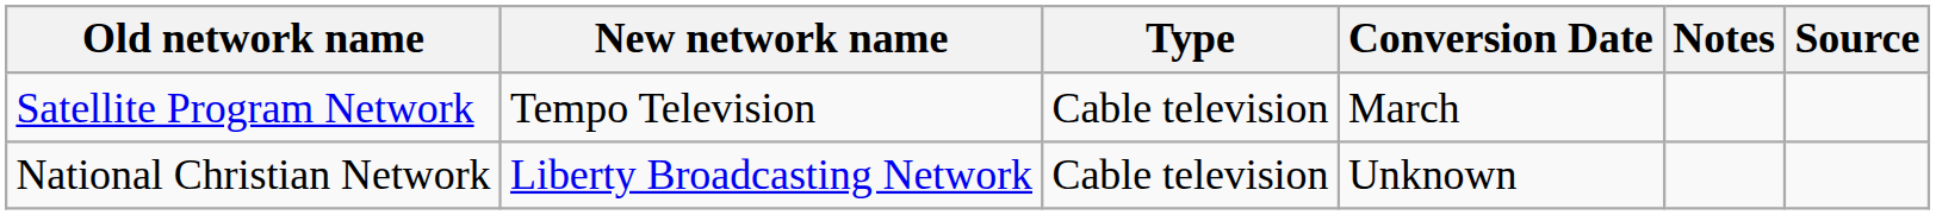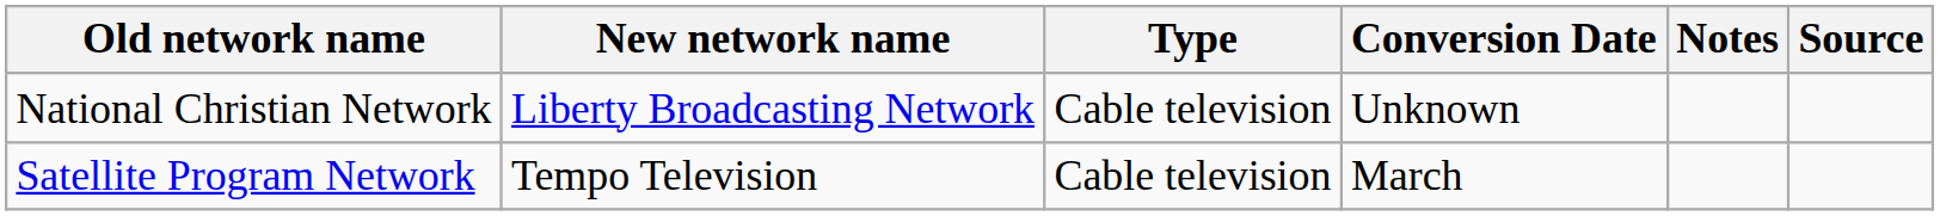rows swapped: National Christian Network <-> Satellite Program Network
